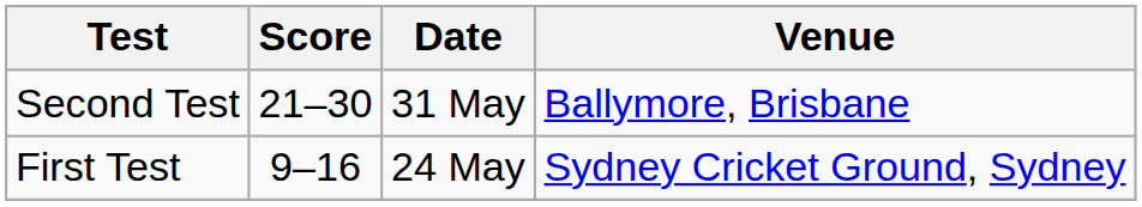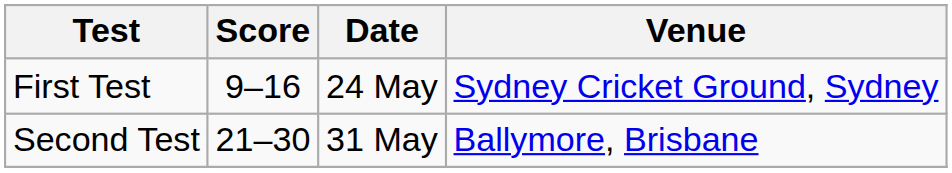rows swapped: First Test <-> Second Test
